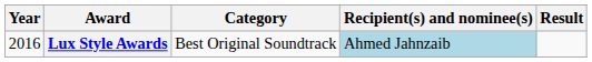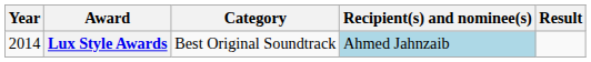Lux Style Awards | Year: 2016 -> 2014
